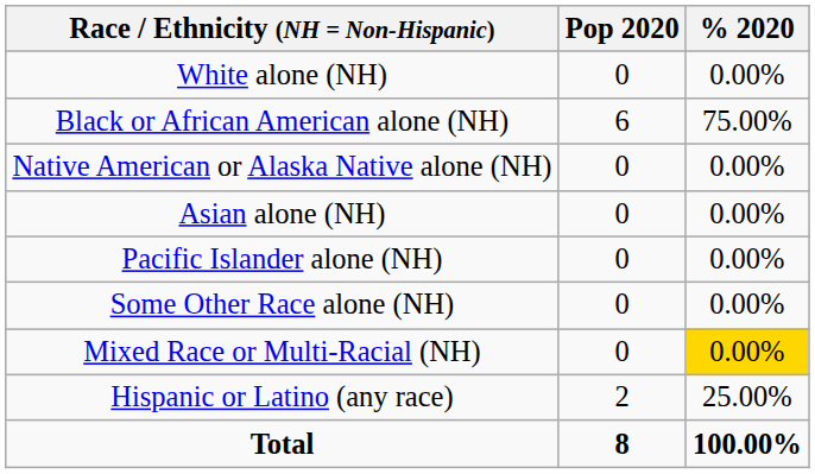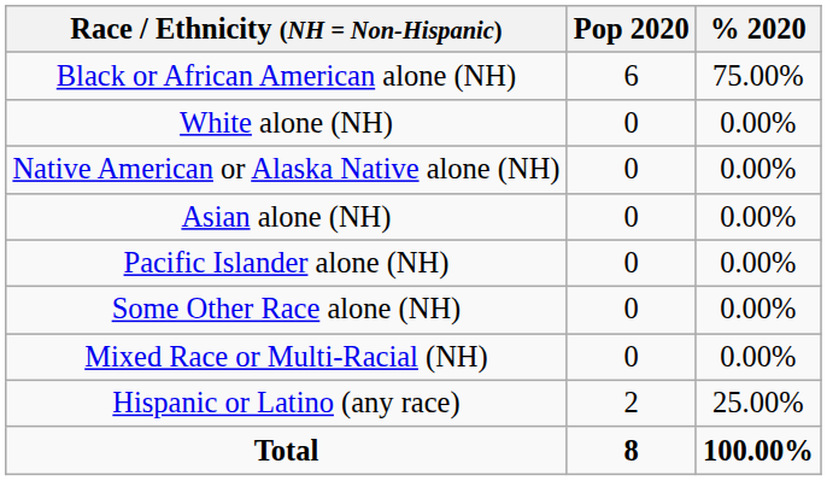rows swapped: White alone (NH) <-> Black or African American alone (NH)
Mixed Race or Multi-Racial (NH) | % 2020: gold background -> no background
